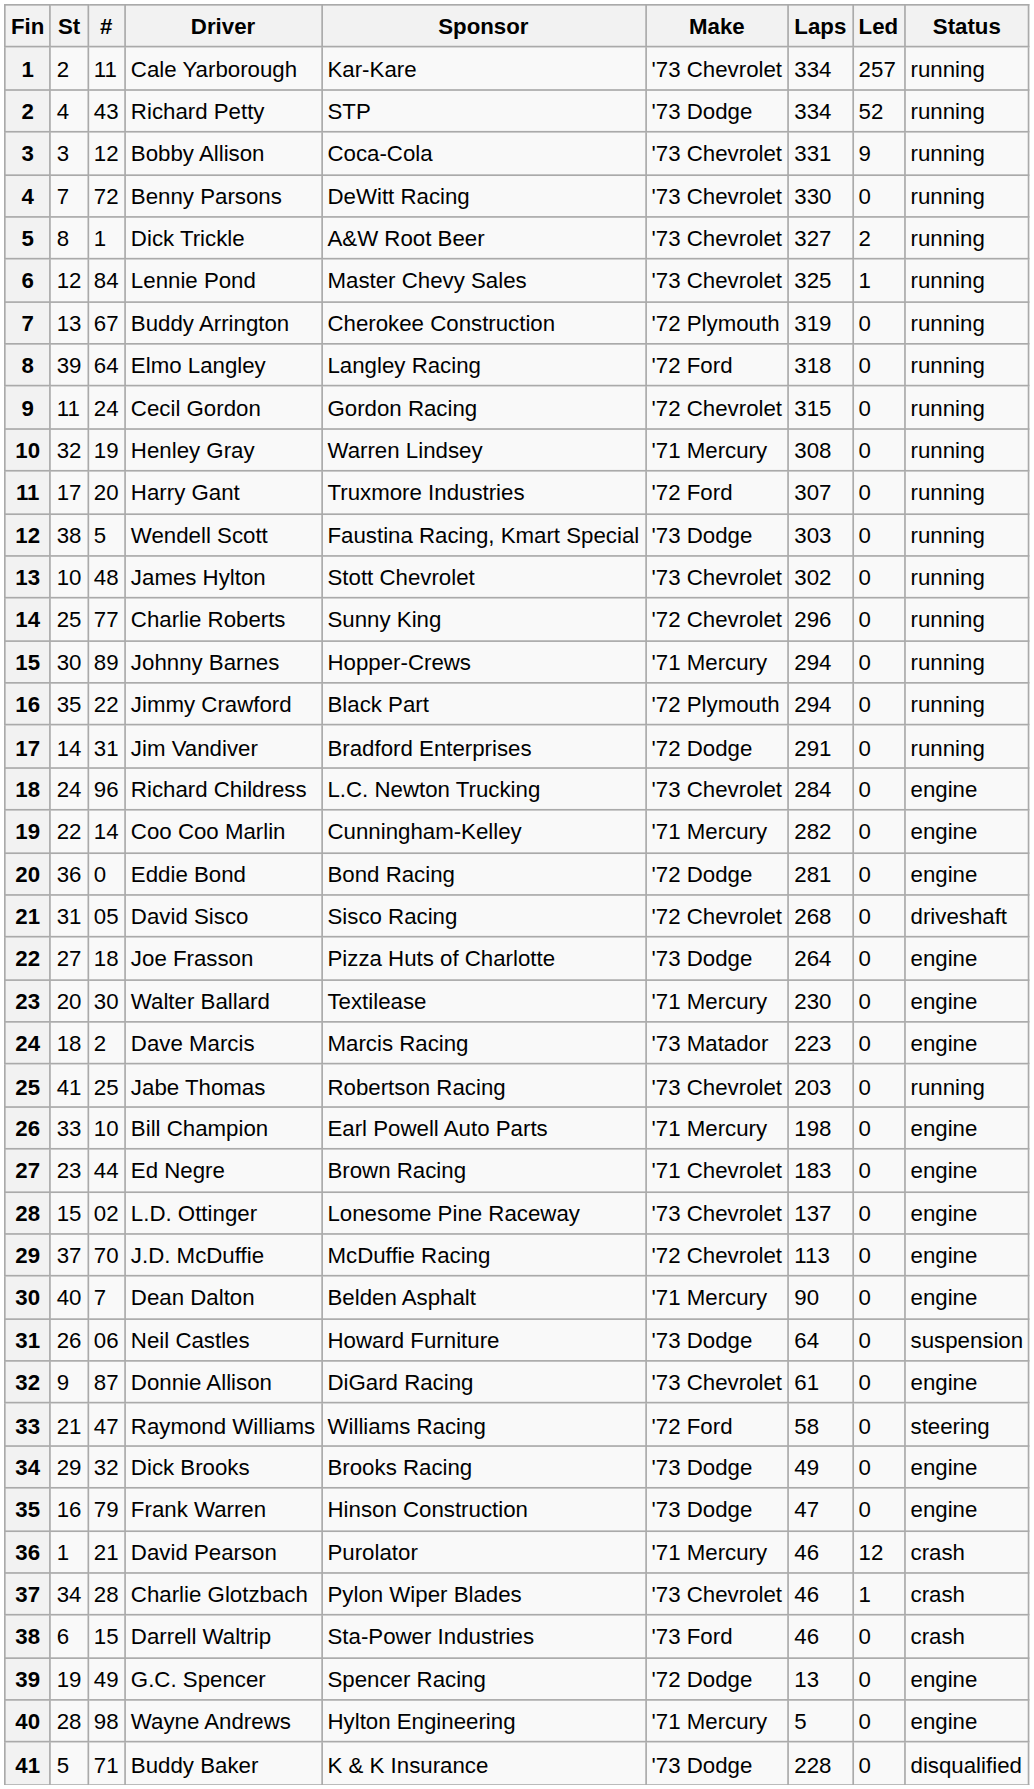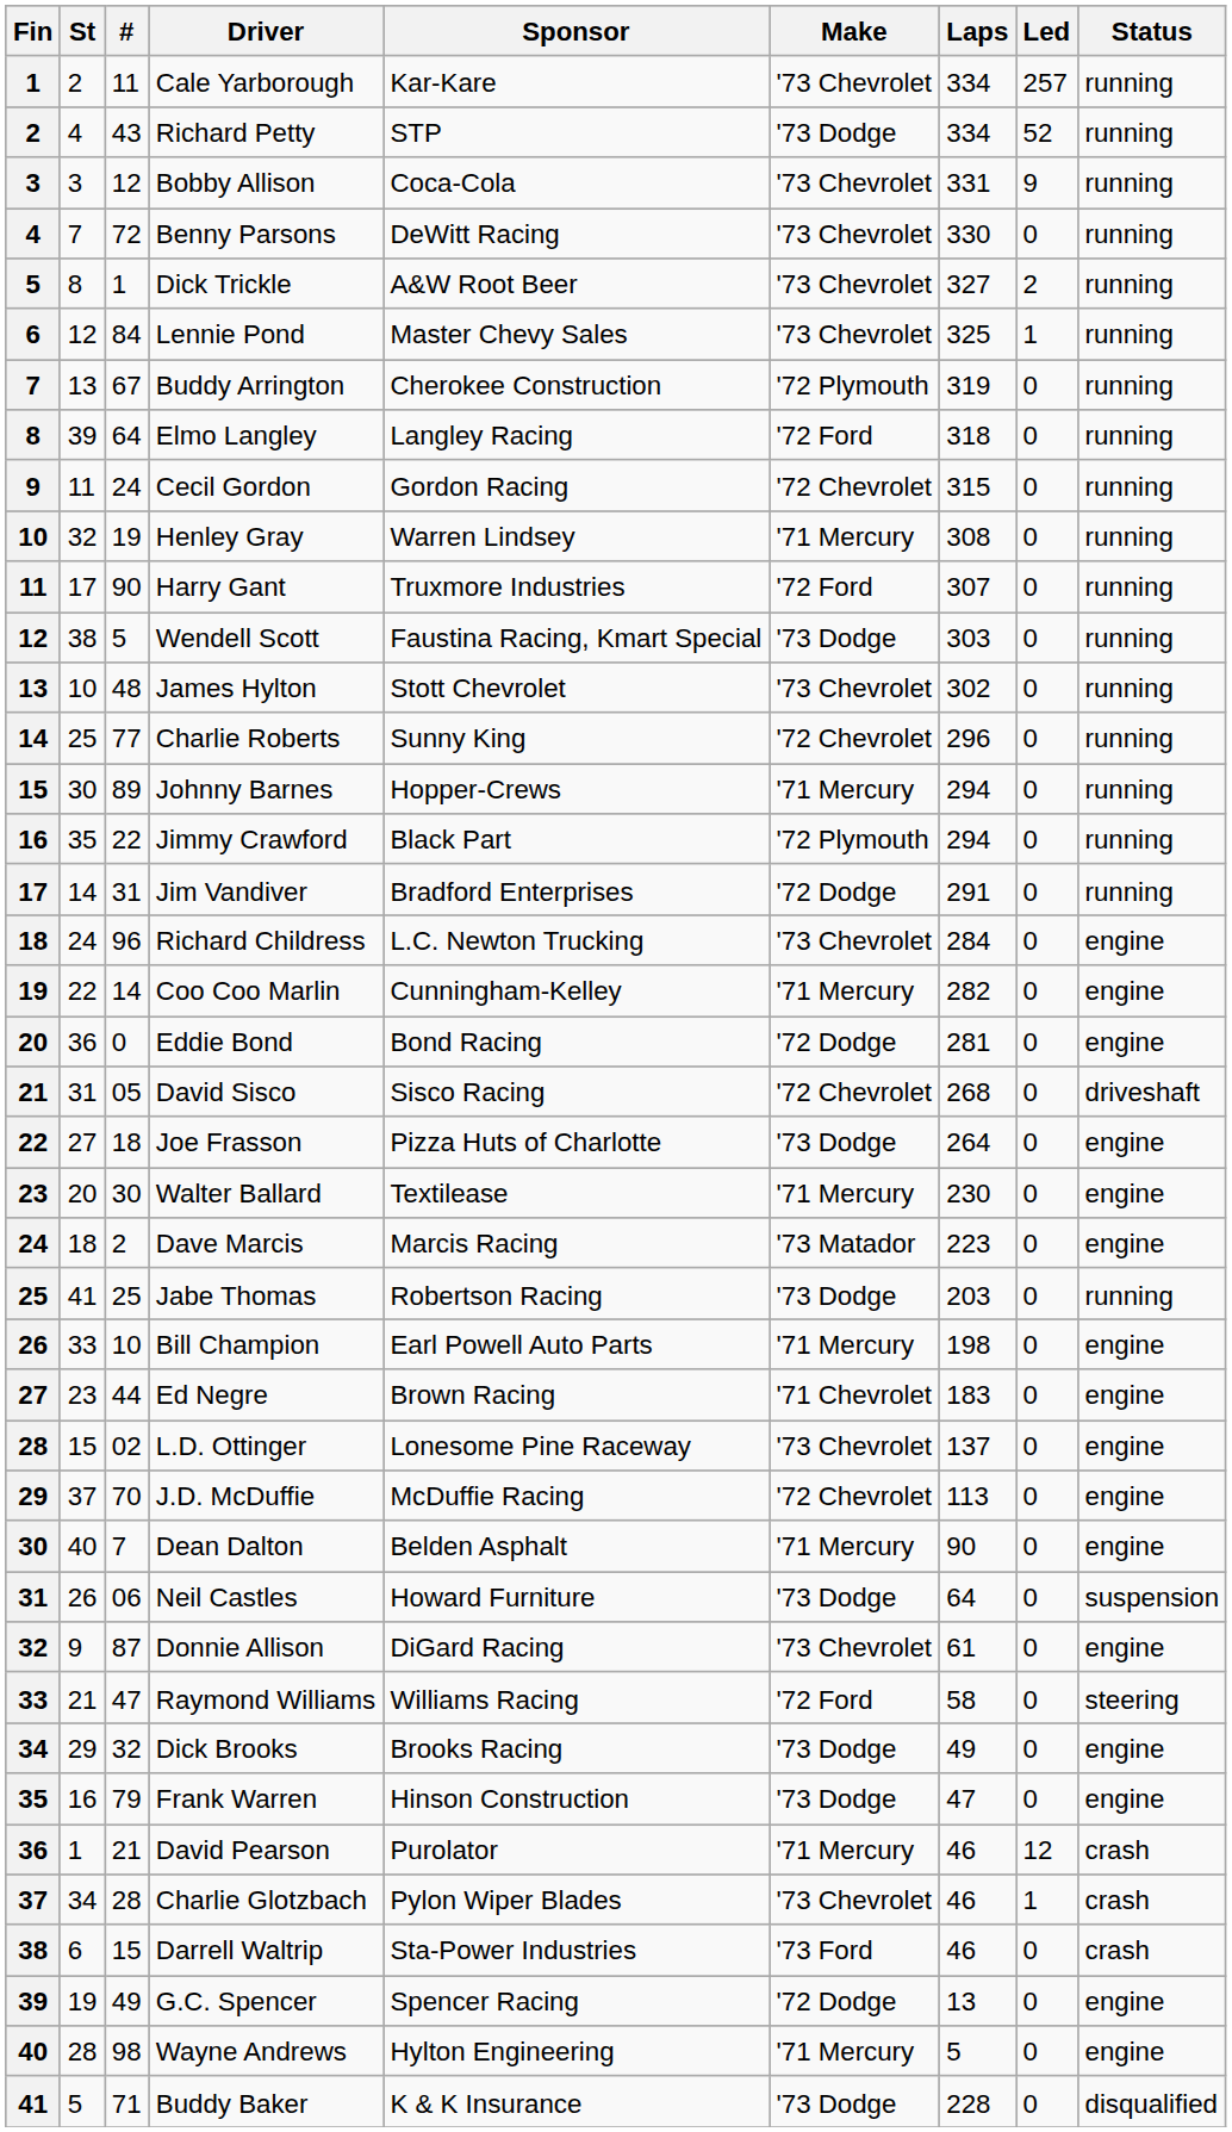Harry Gant | #: 20 -> 90
Jabe Thomas | Make: '73 Chevrolet -> '73 Dodge
